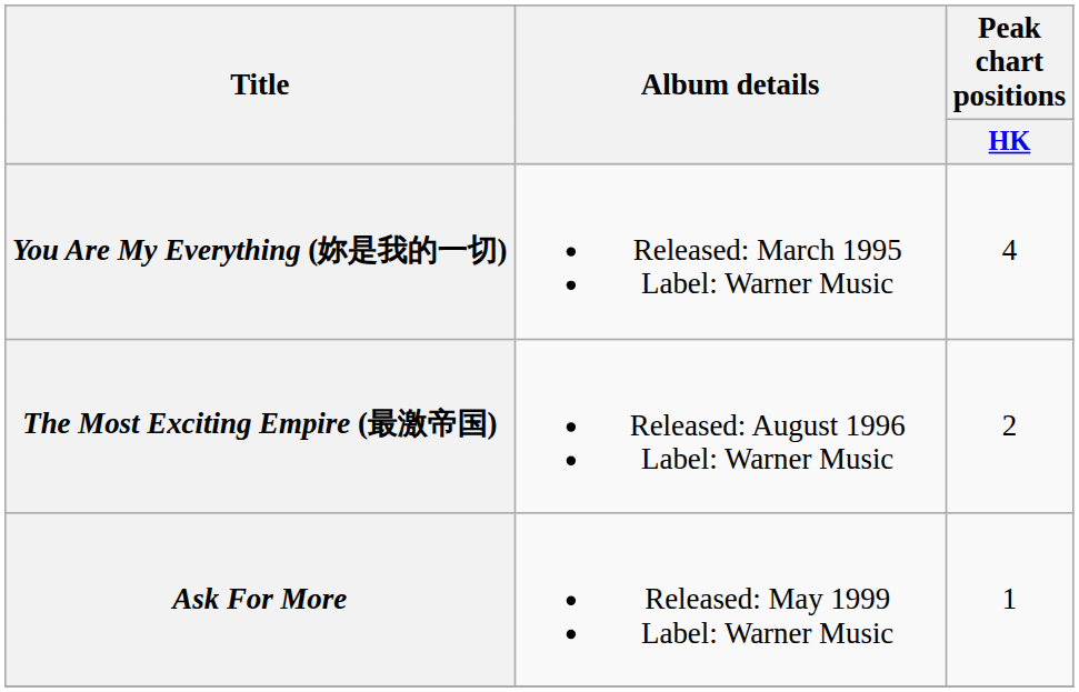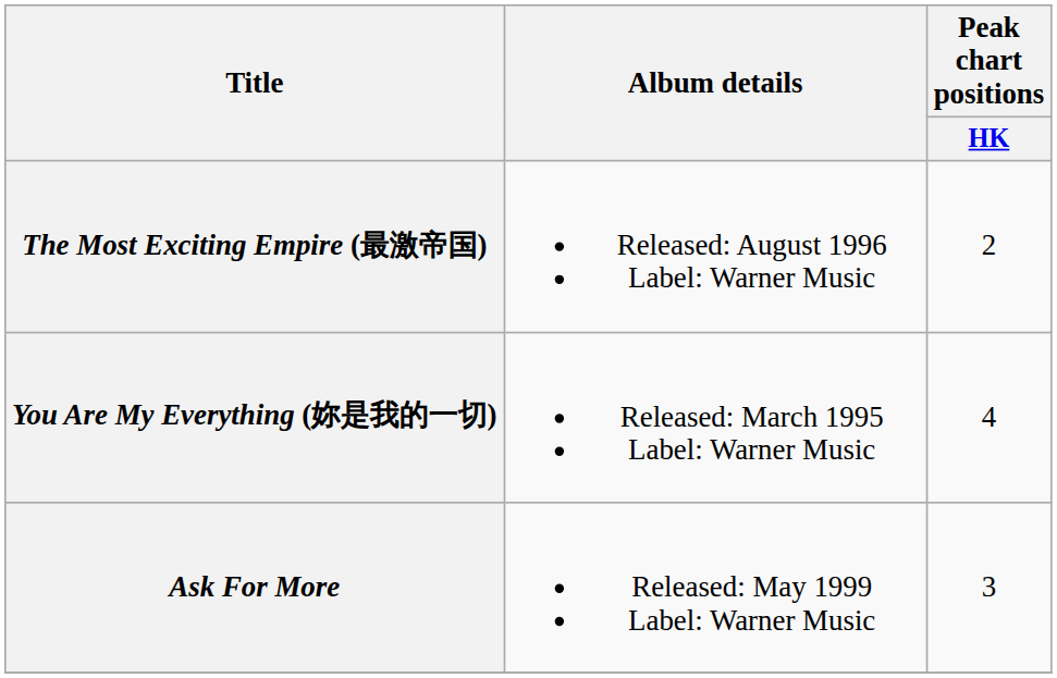rows swapped: You Are My Everything (妳是我的一切) <-> The Most Exciting Empire (最激帝国)
Ask For More | Peak chart positions / HK: 1 -> 3
